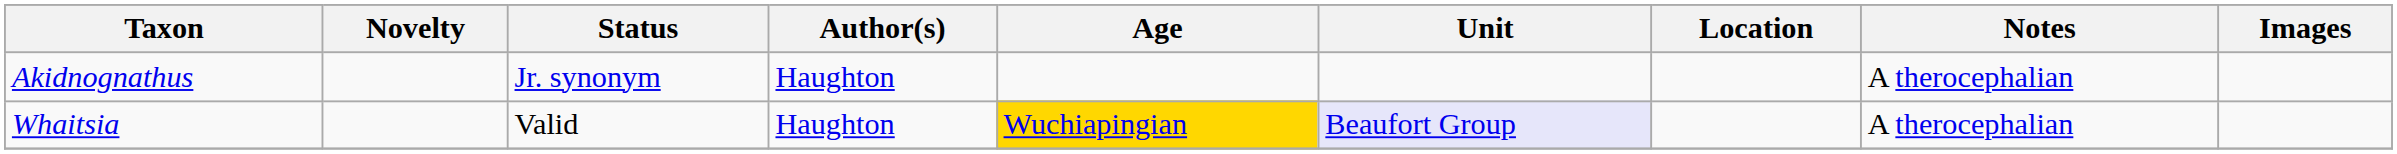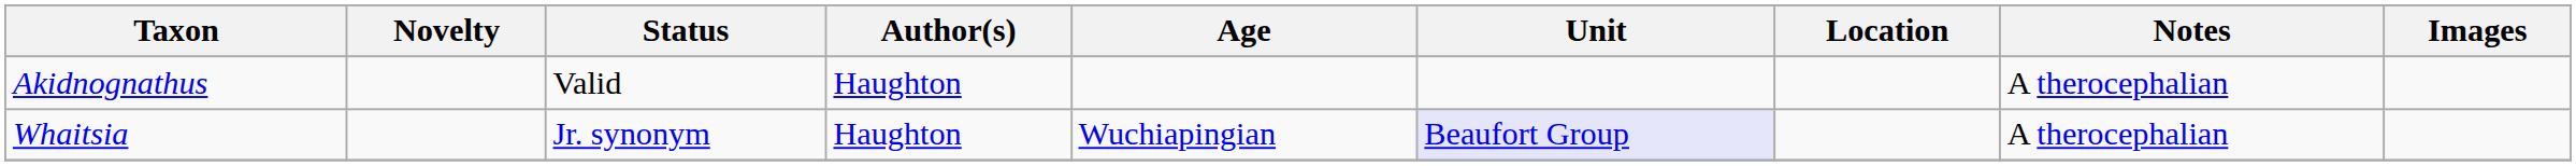Akidnognathus | Status: Jr. synonym -> Valid
Whaitsia | Status: Valid -> Jr. synonym
Whaitsia | Age: gold background -> no background
